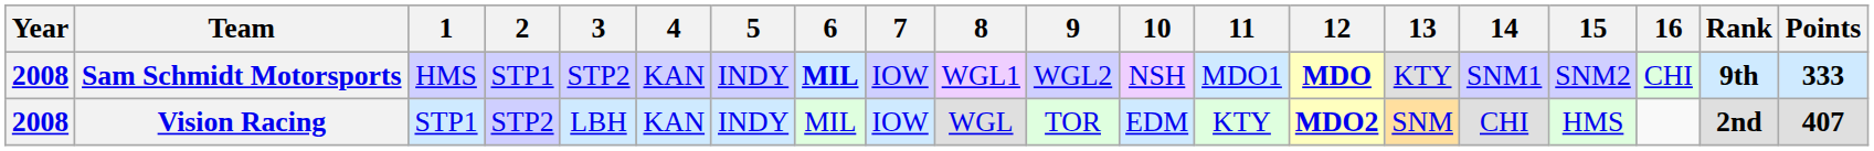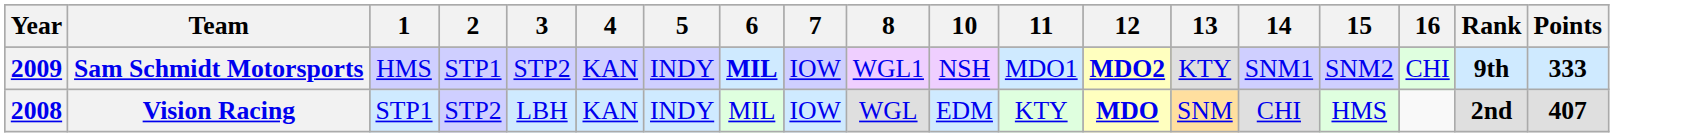- column: 9 | WGL2 | TOR
Sam Schmidt Motorsports | Year: 2008 -> 2009
Sam Schmidt Motorsports | 12: MDO -> MDO2
Vision Racing | 12: MDO2 -> MDO
